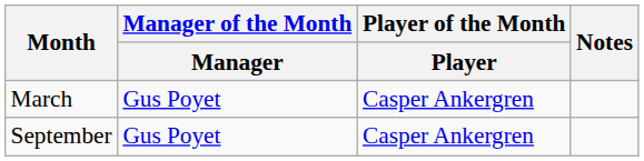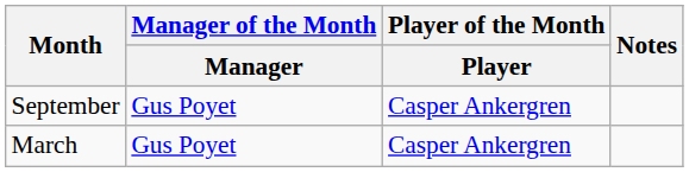rows swapped: September <-> March
